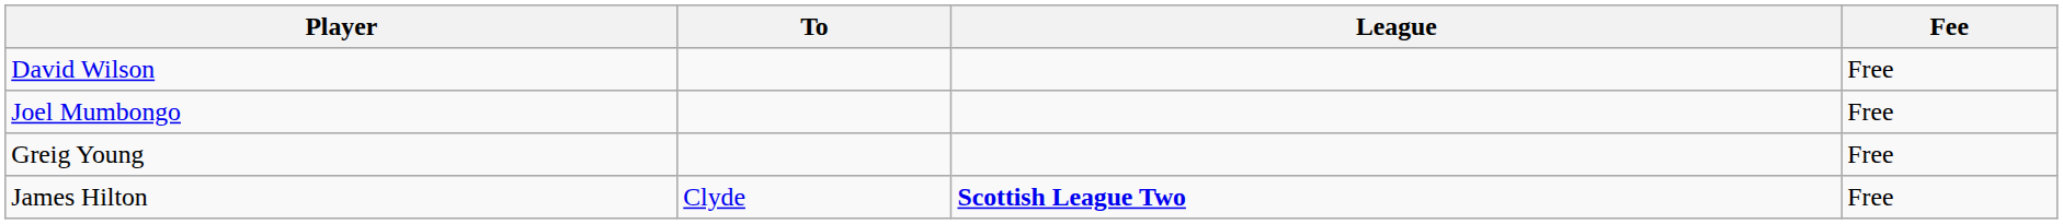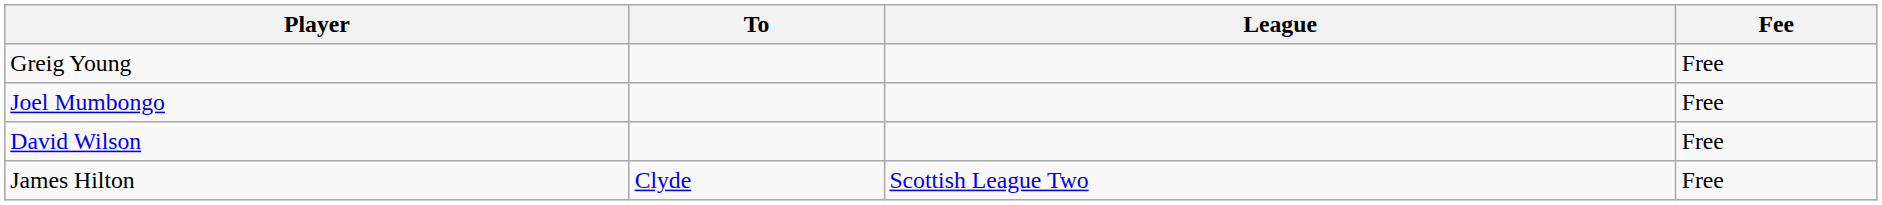rows swapped: David Wilson <-> Greig Young
James Hilton | League: bold -> normal
